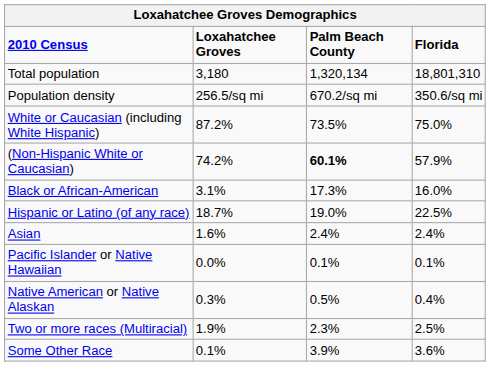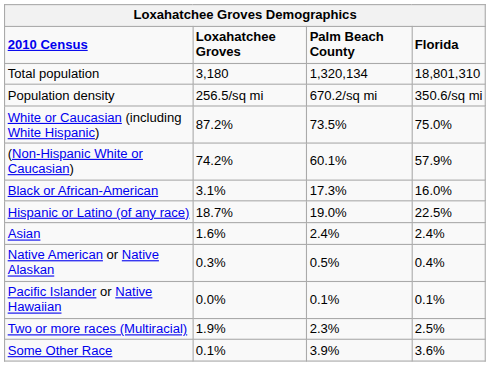(Non-Hispanic White or Caucasian) | Palm Beach County: bold -> normal
rows swapped: Native American or Native Alaskan <-> Pacific Islander or Native Hawaiian
